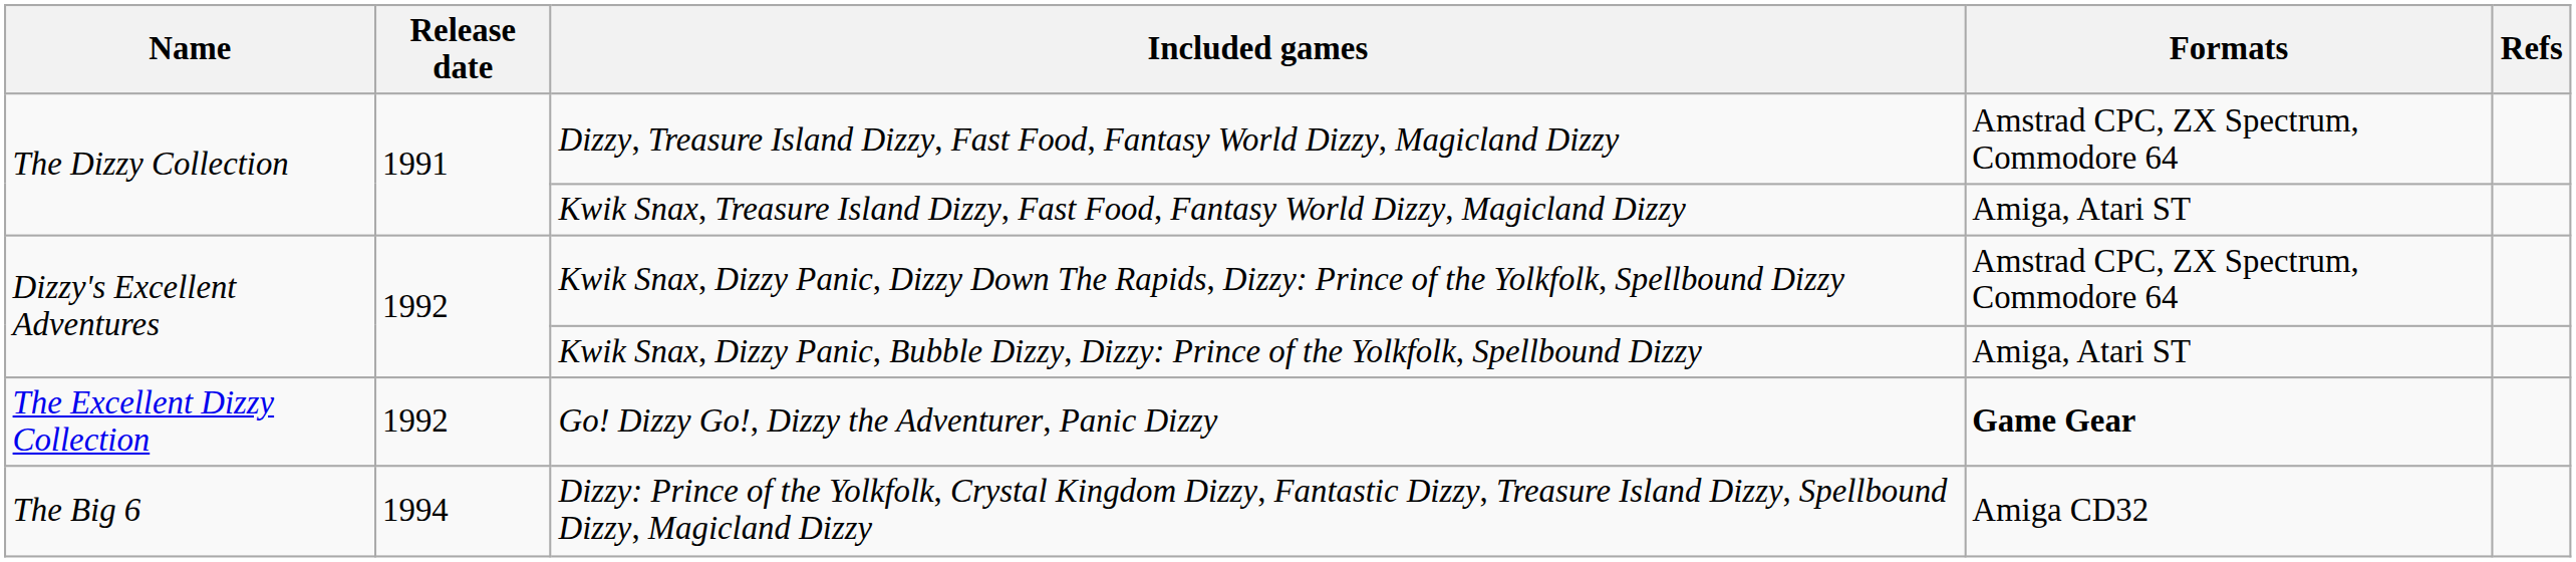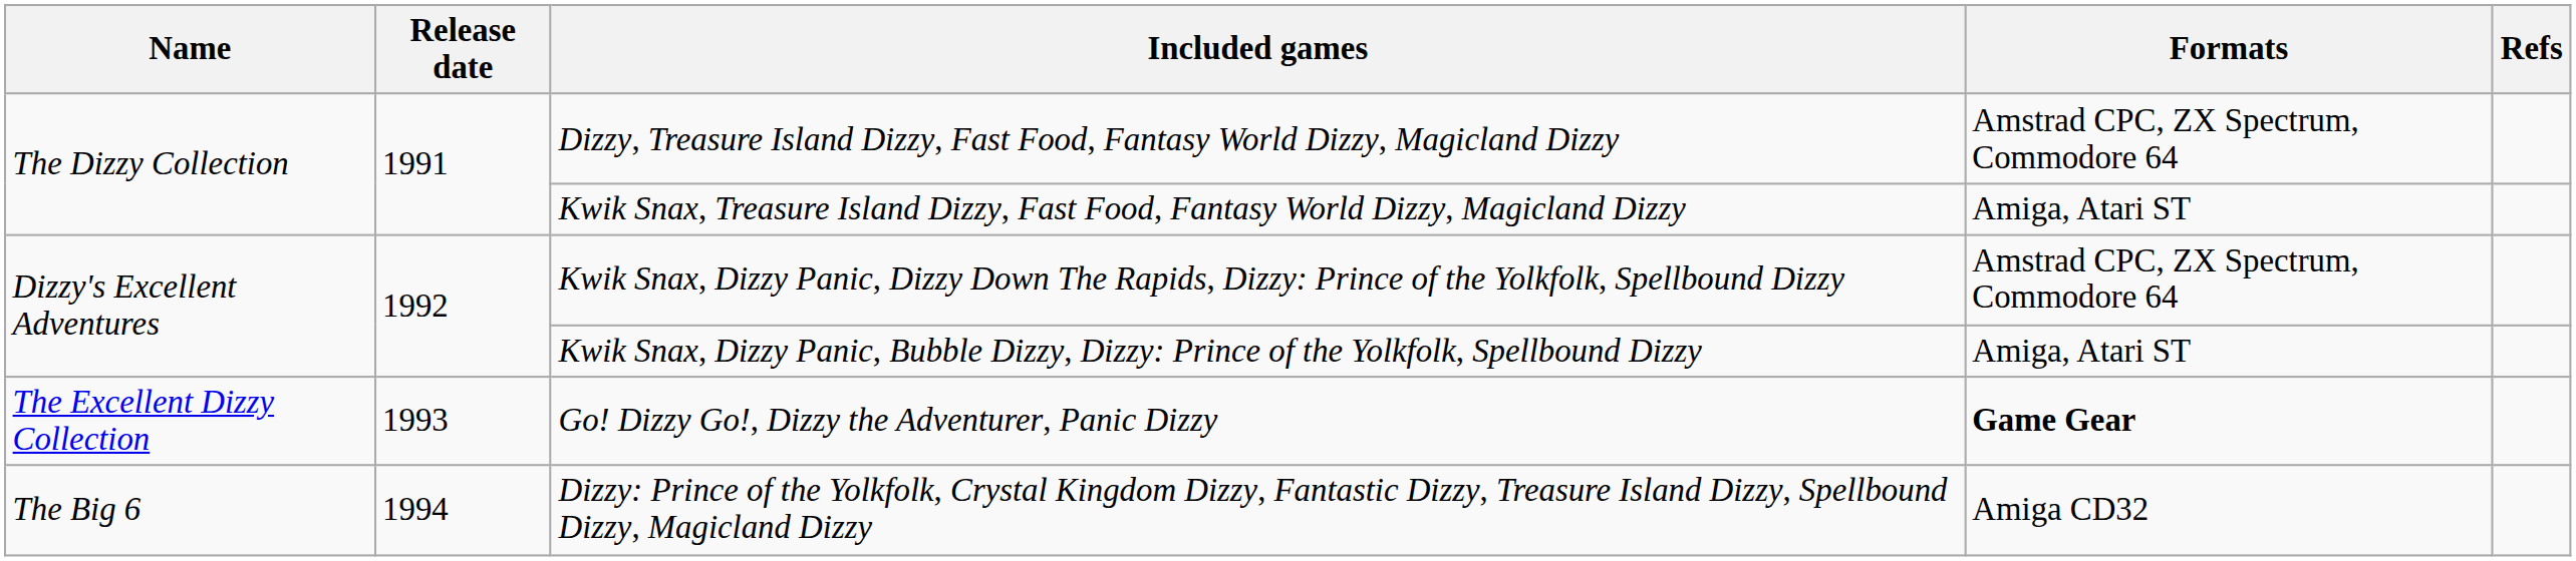Go! Dizzy Go!, Dizzy the Adventurer, Panic Dizzy | Release date: 1992 -> 1993
